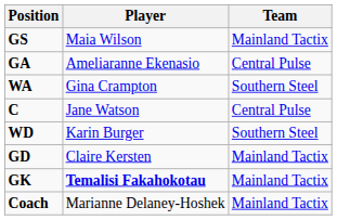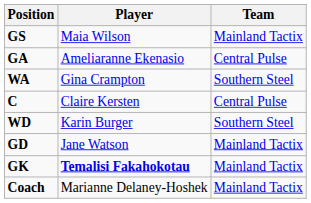C | Player: Jane Watson -> Claire Kersten
GD | Player: Claire Kersten -> Jane Watson
